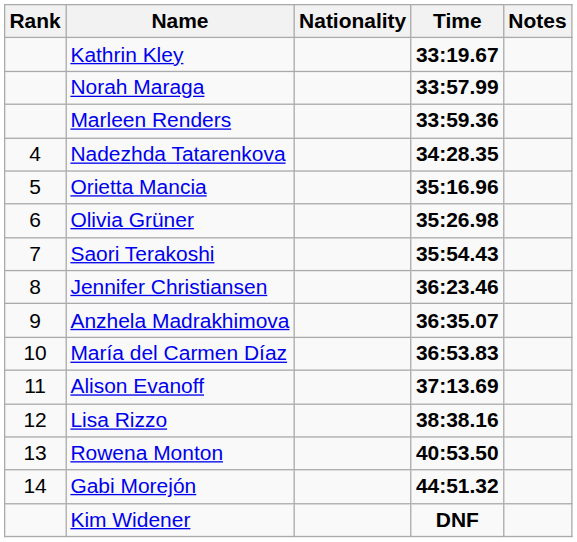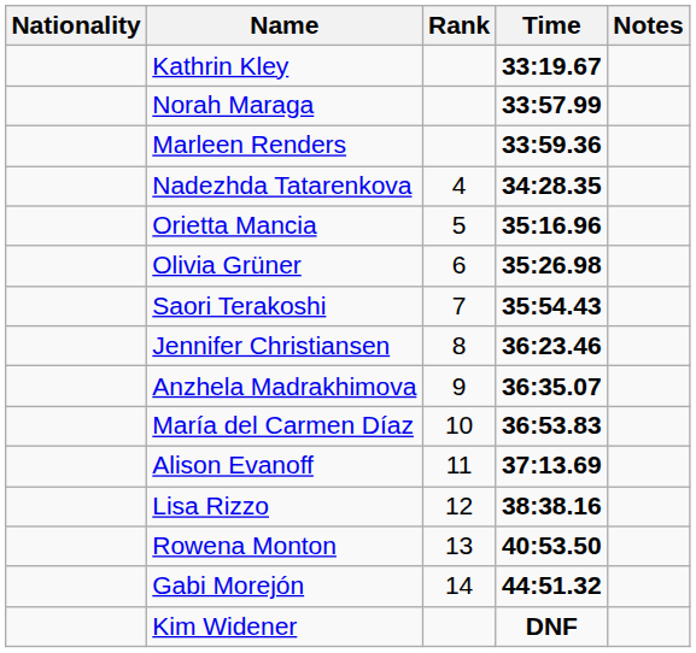columns swapped: Rank <-> Nationality
